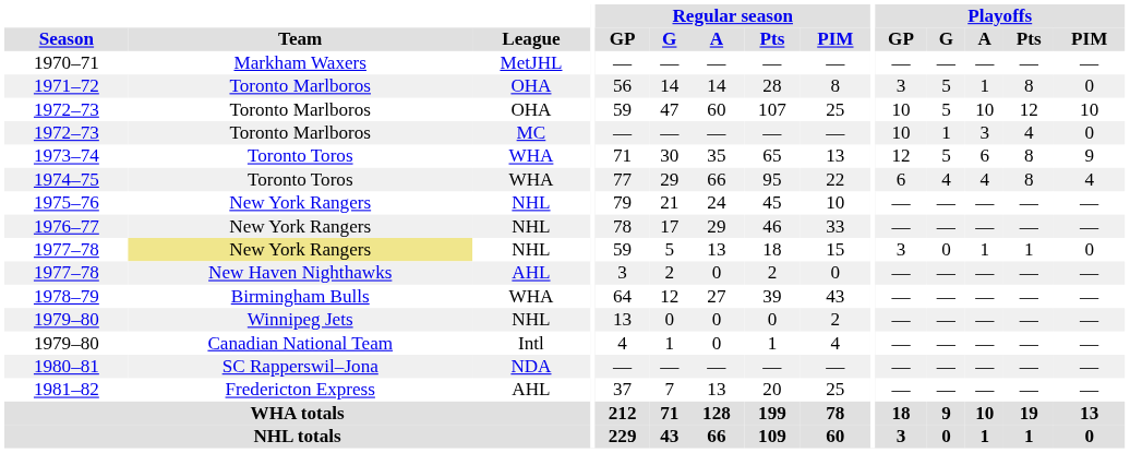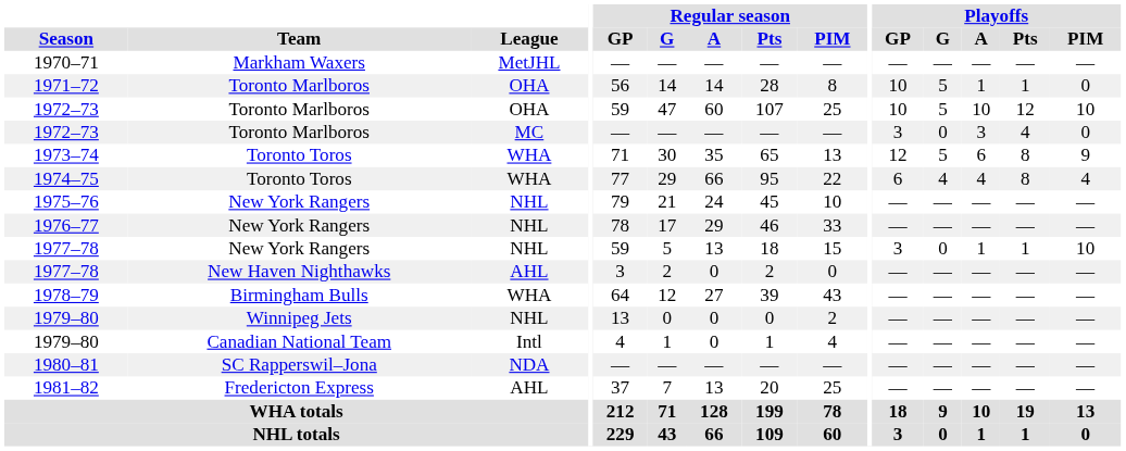1971–72 | Playoffs / GP: 3 -> 10
1971–72 | Playoffs / Pts: 8 -> 1
1972–73 / MC | Playoffs / GP: 10 -> 3
1972–73 / MC | Playoffs / G: 1 -> 0
1977–78 / NHL | Team: khaki background -> no background
1977–78 / NHL | Playoffs / PIM: 0 -> 10
